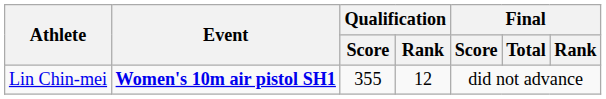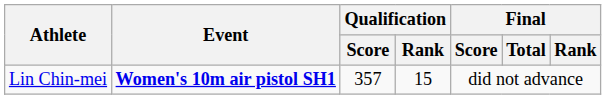Lin Chin-mei | Qualification / Score: 355 -> 357
Lin Chin-mei | Qualification / Rank: 12 -> 15
